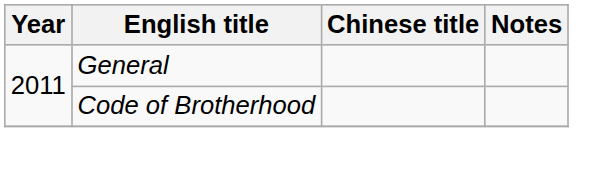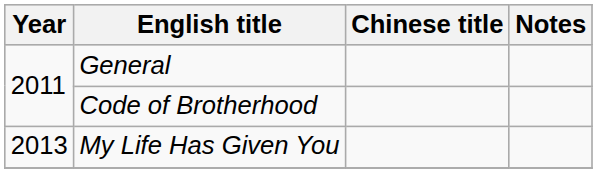+ row: 2013 | My Life Has Given You
